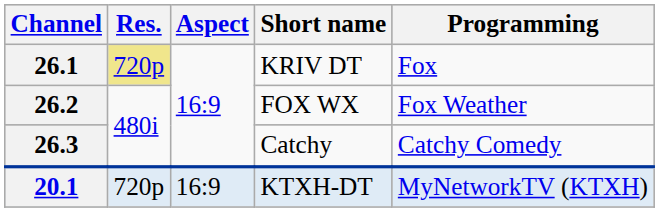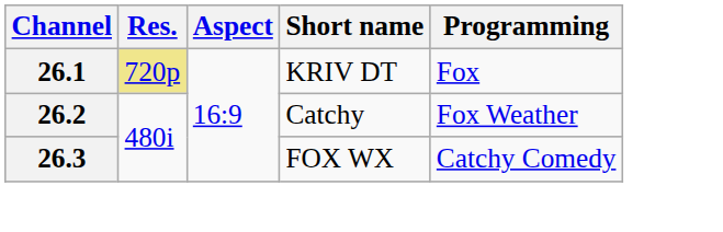26.2 | Short name: FOX WX -> Catchy
26.3 | Short name: Catchy -> FOX WX
- row: 20.1 | 720p | 16:9 | KTXH-DT | MyNetworkTV (KTXH)
